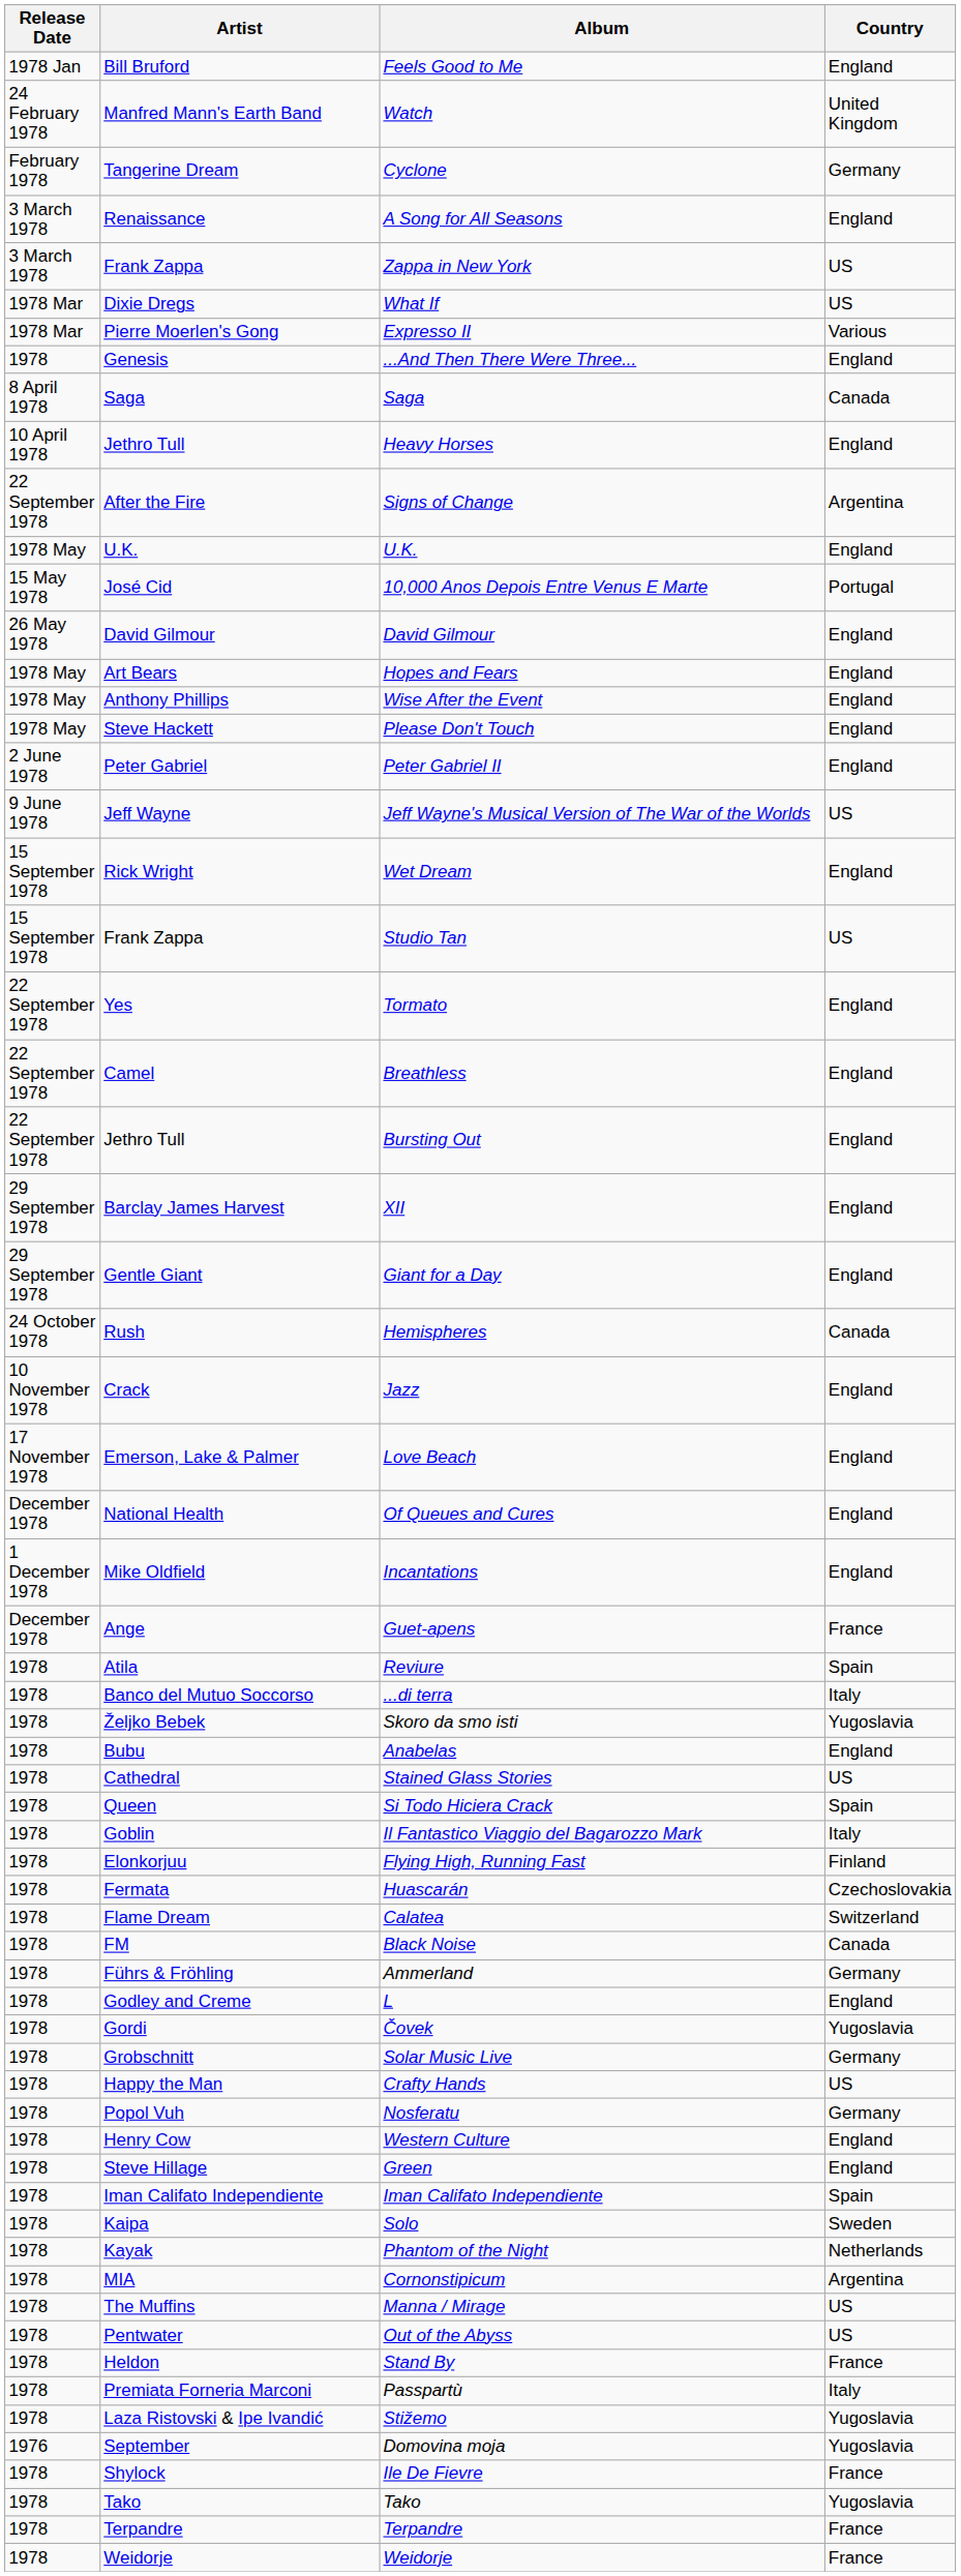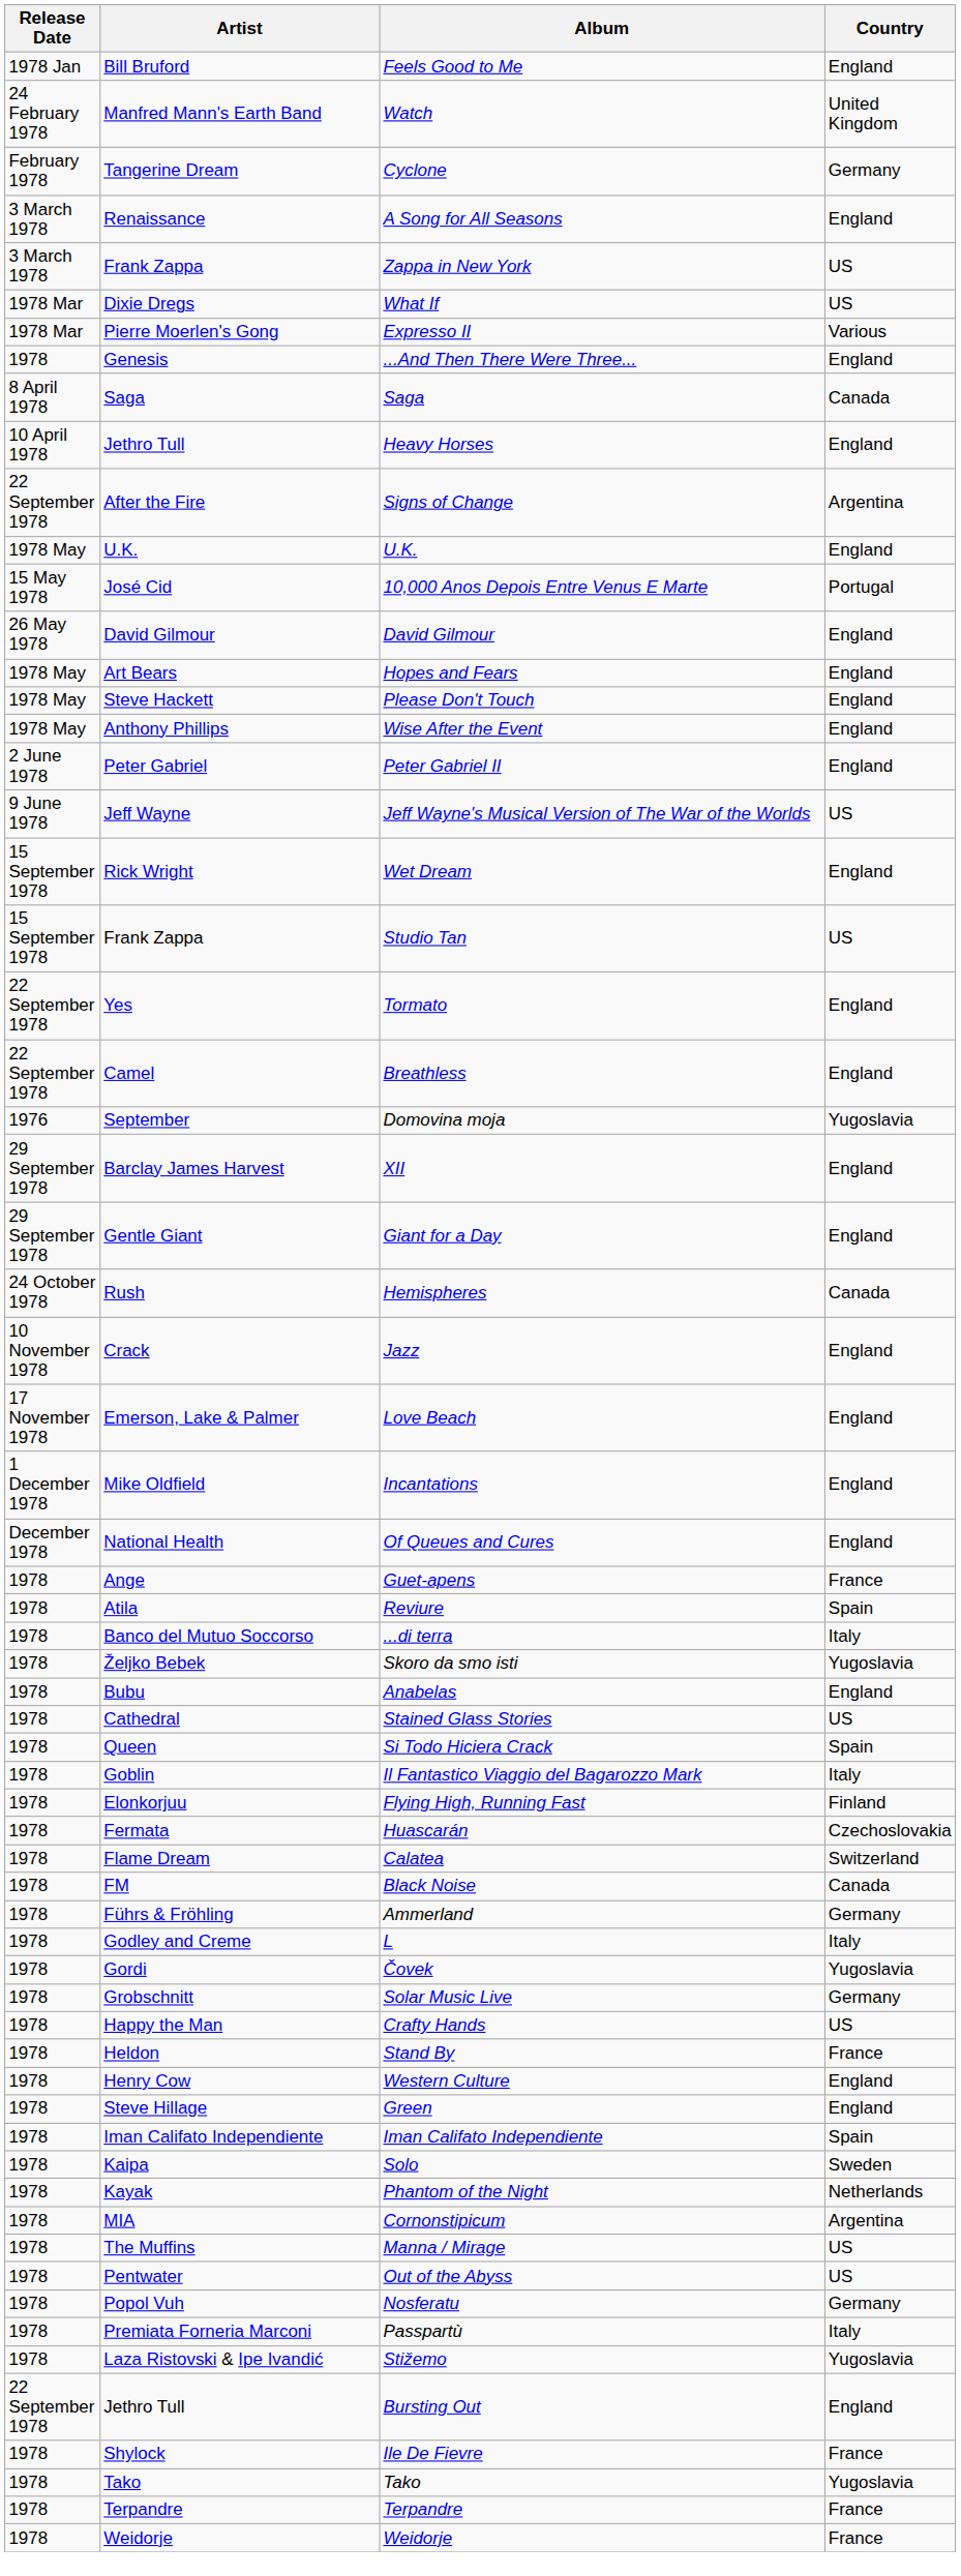rows swapped: Please Don't Touch <-> Wise After the Event
rows swapped: Bursting Out <-> Domovina moja
rows swapped: Incantations <-> Of Queues and Cures
Guet-apens | Release Date: December 1978 -> 1978
L | Country: England -> Italy
rows swapped: Stand By <-> Nosferatu
